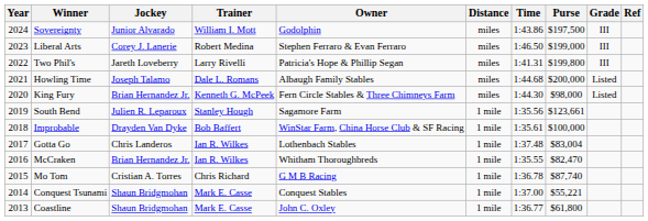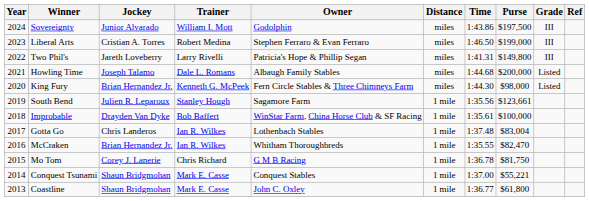Liberal Arts | Jockey: Corey J. Lanerie -> Cristian A. Torres
Two Phil's | Purse: $199,800 -> $149,800
Mo Tom | Jockey: Cristian A. Torres -> Corey J. Lanerie
Mo Tom | Purse: $87,740 -> $81,750
